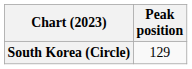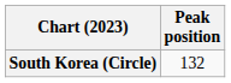South Korea (Circle) | Peak position: 129 -> 132
